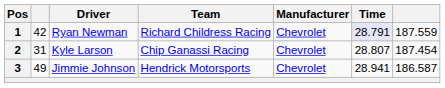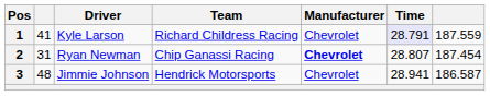1 | column 2: 42 -> 41
1 | Driver: Ryan Newman -> Kyle Larson
2 | Driver: Kyle Larson -> Ryan Newman
2 | Manufacturer: normal -> bold
3 | column 2: 49 -> 48
